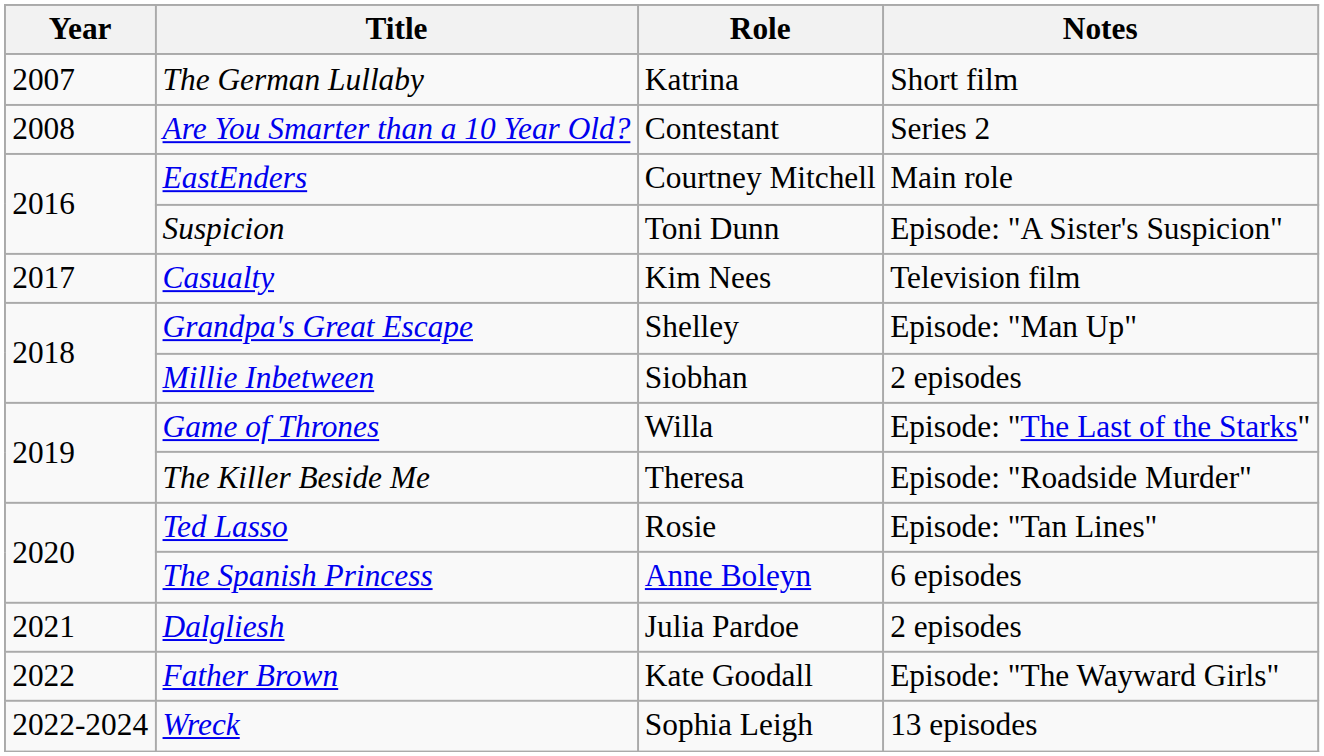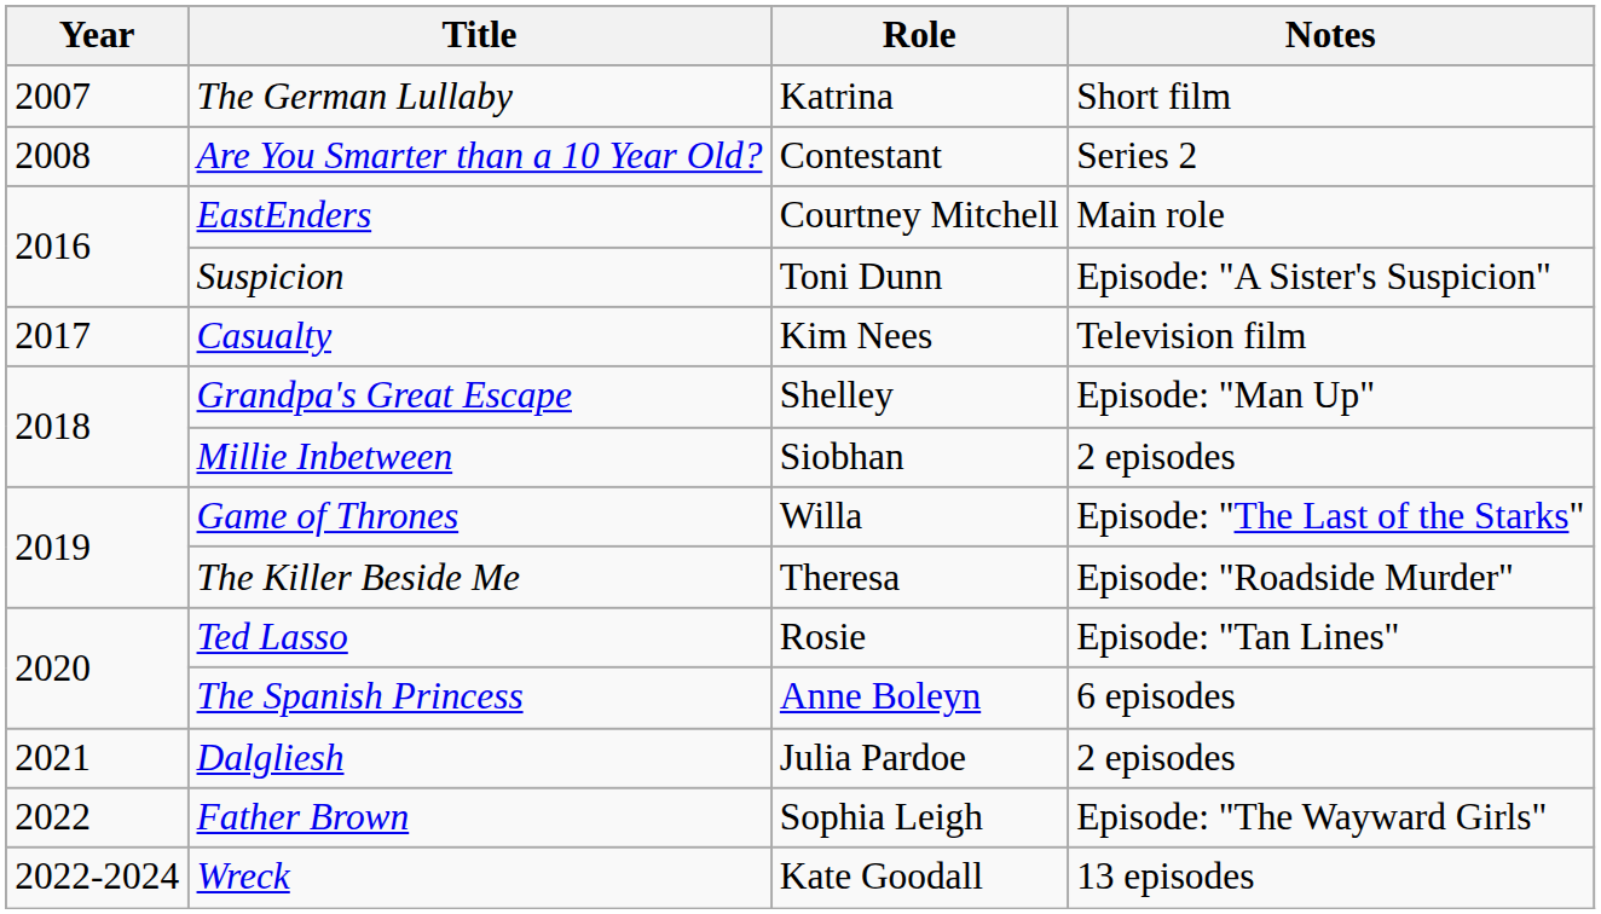Father Brown | Role: Kate Goodall -> Sophia Leigh
Wreck | Role: Sophia Leigh -> Kate Goodall
